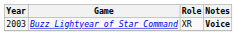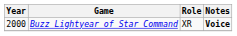Buzz Lightyear of Star Command | Year: 2003 -> 2000
